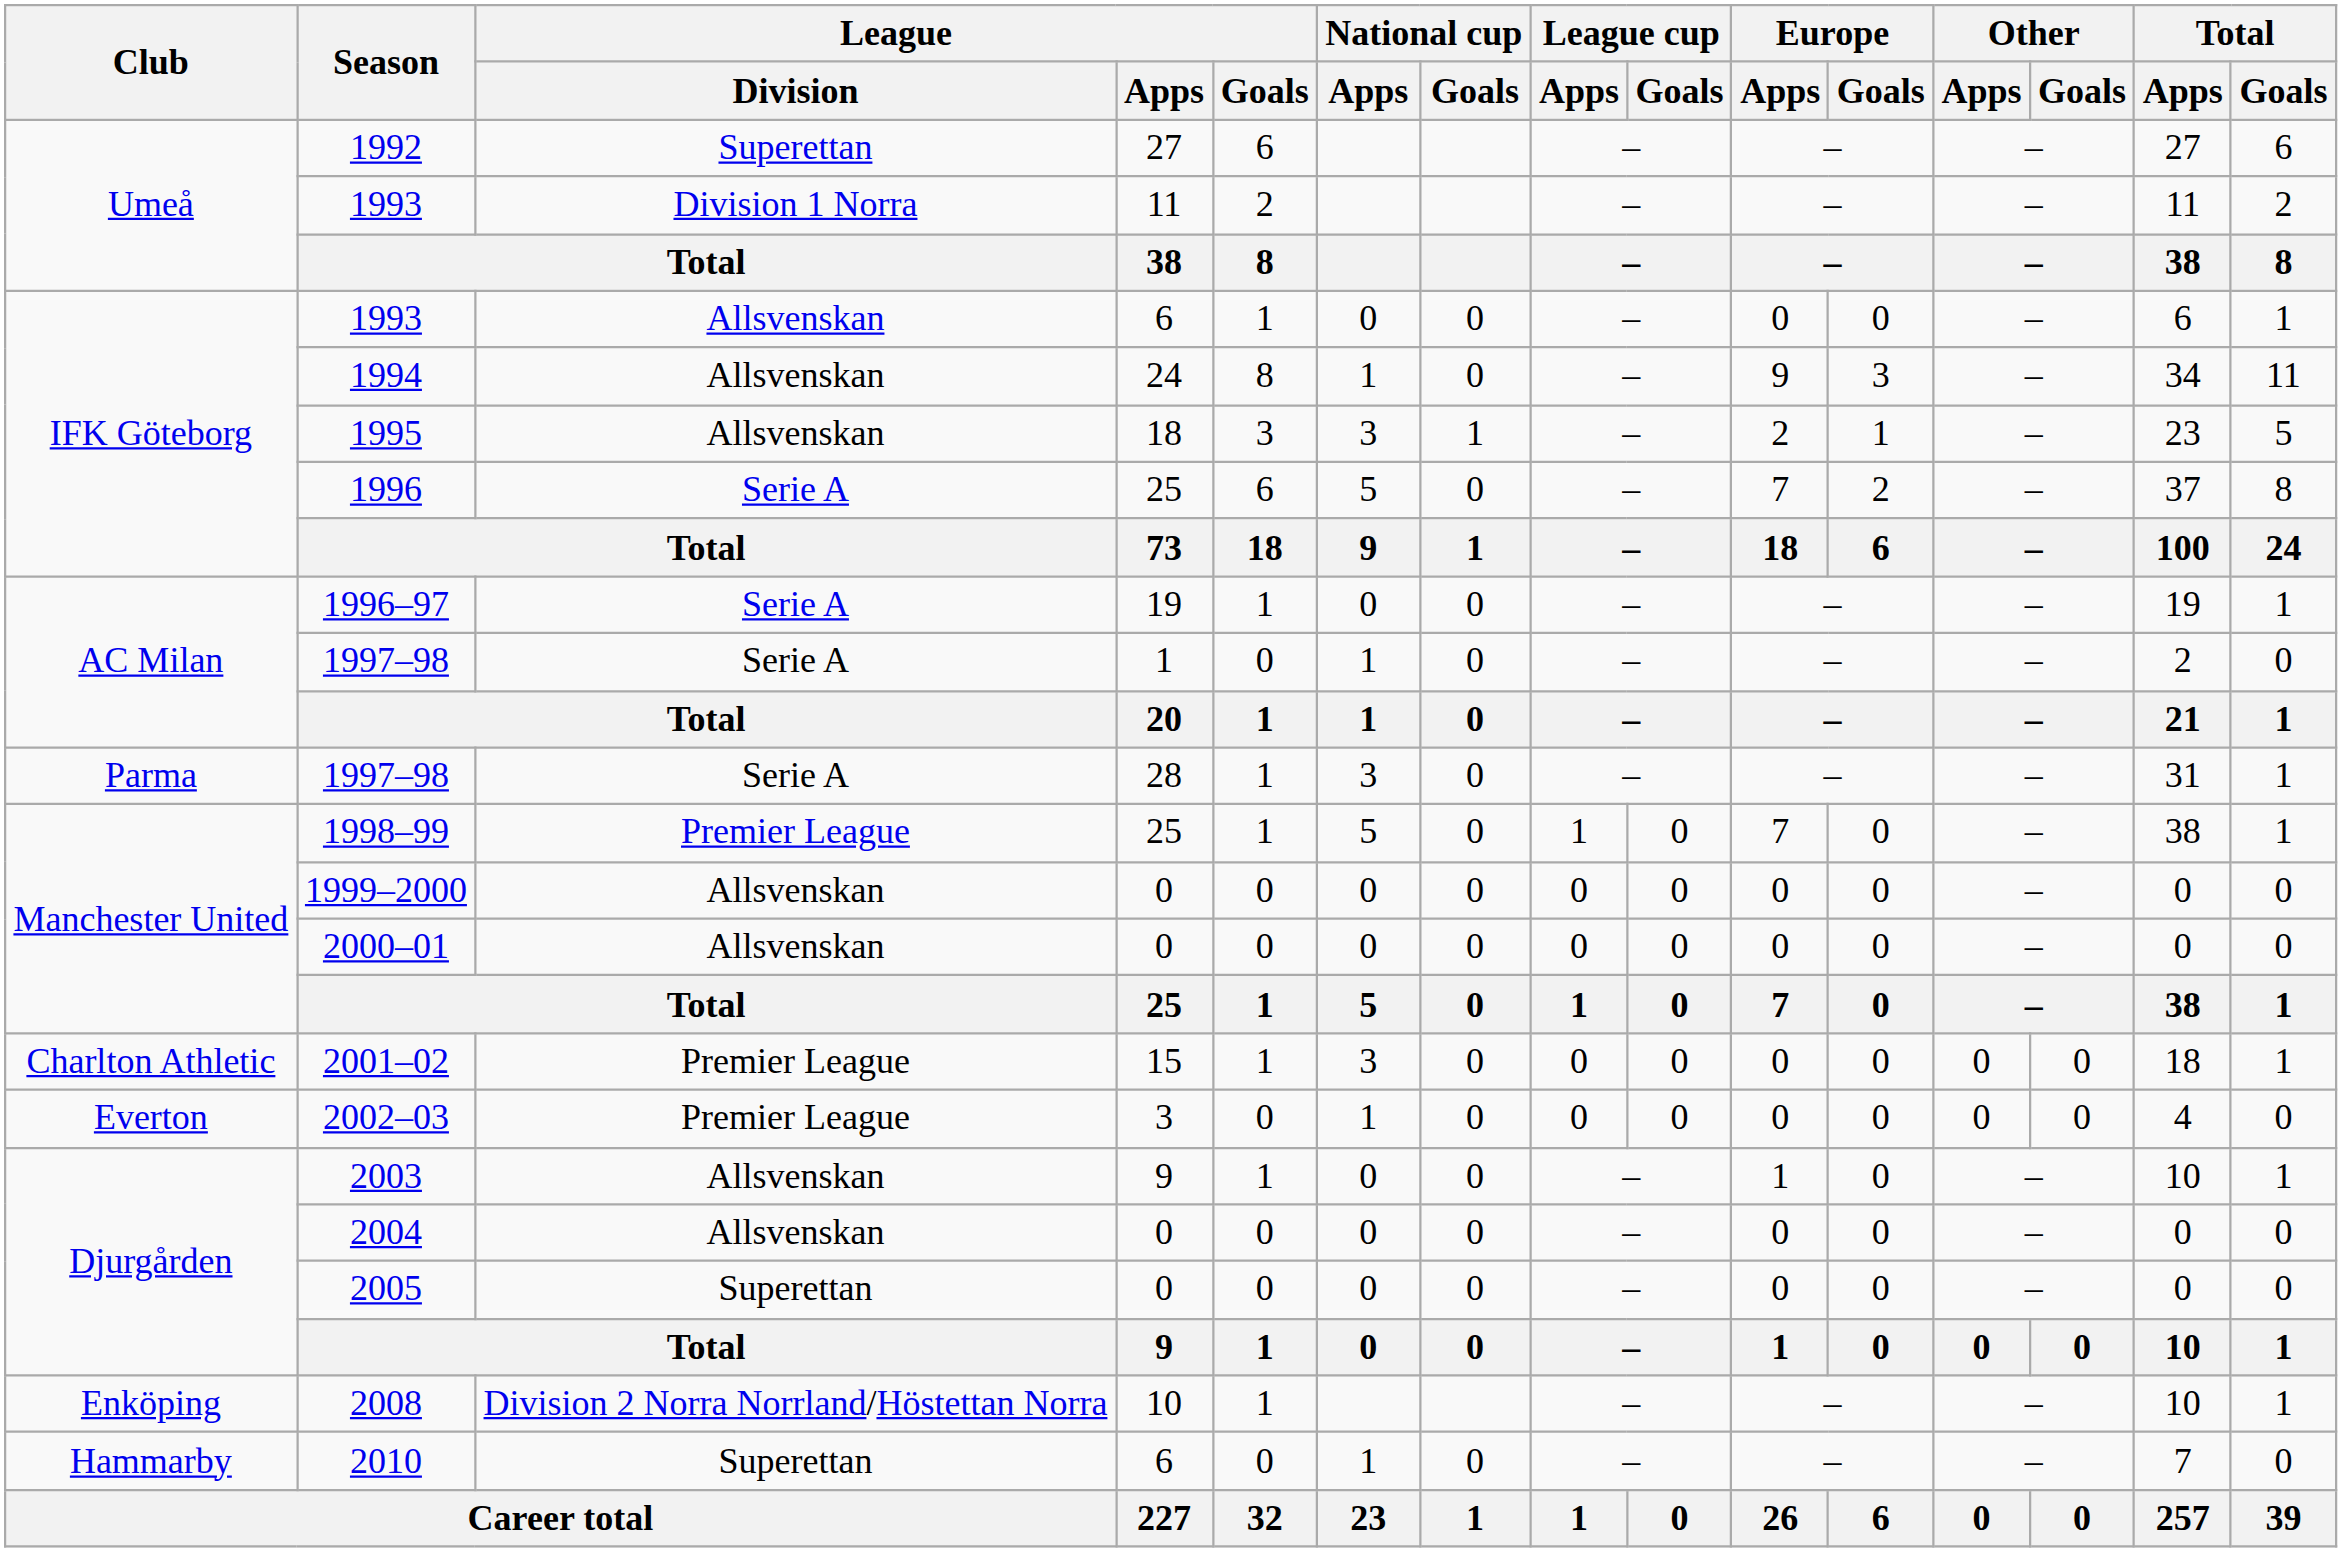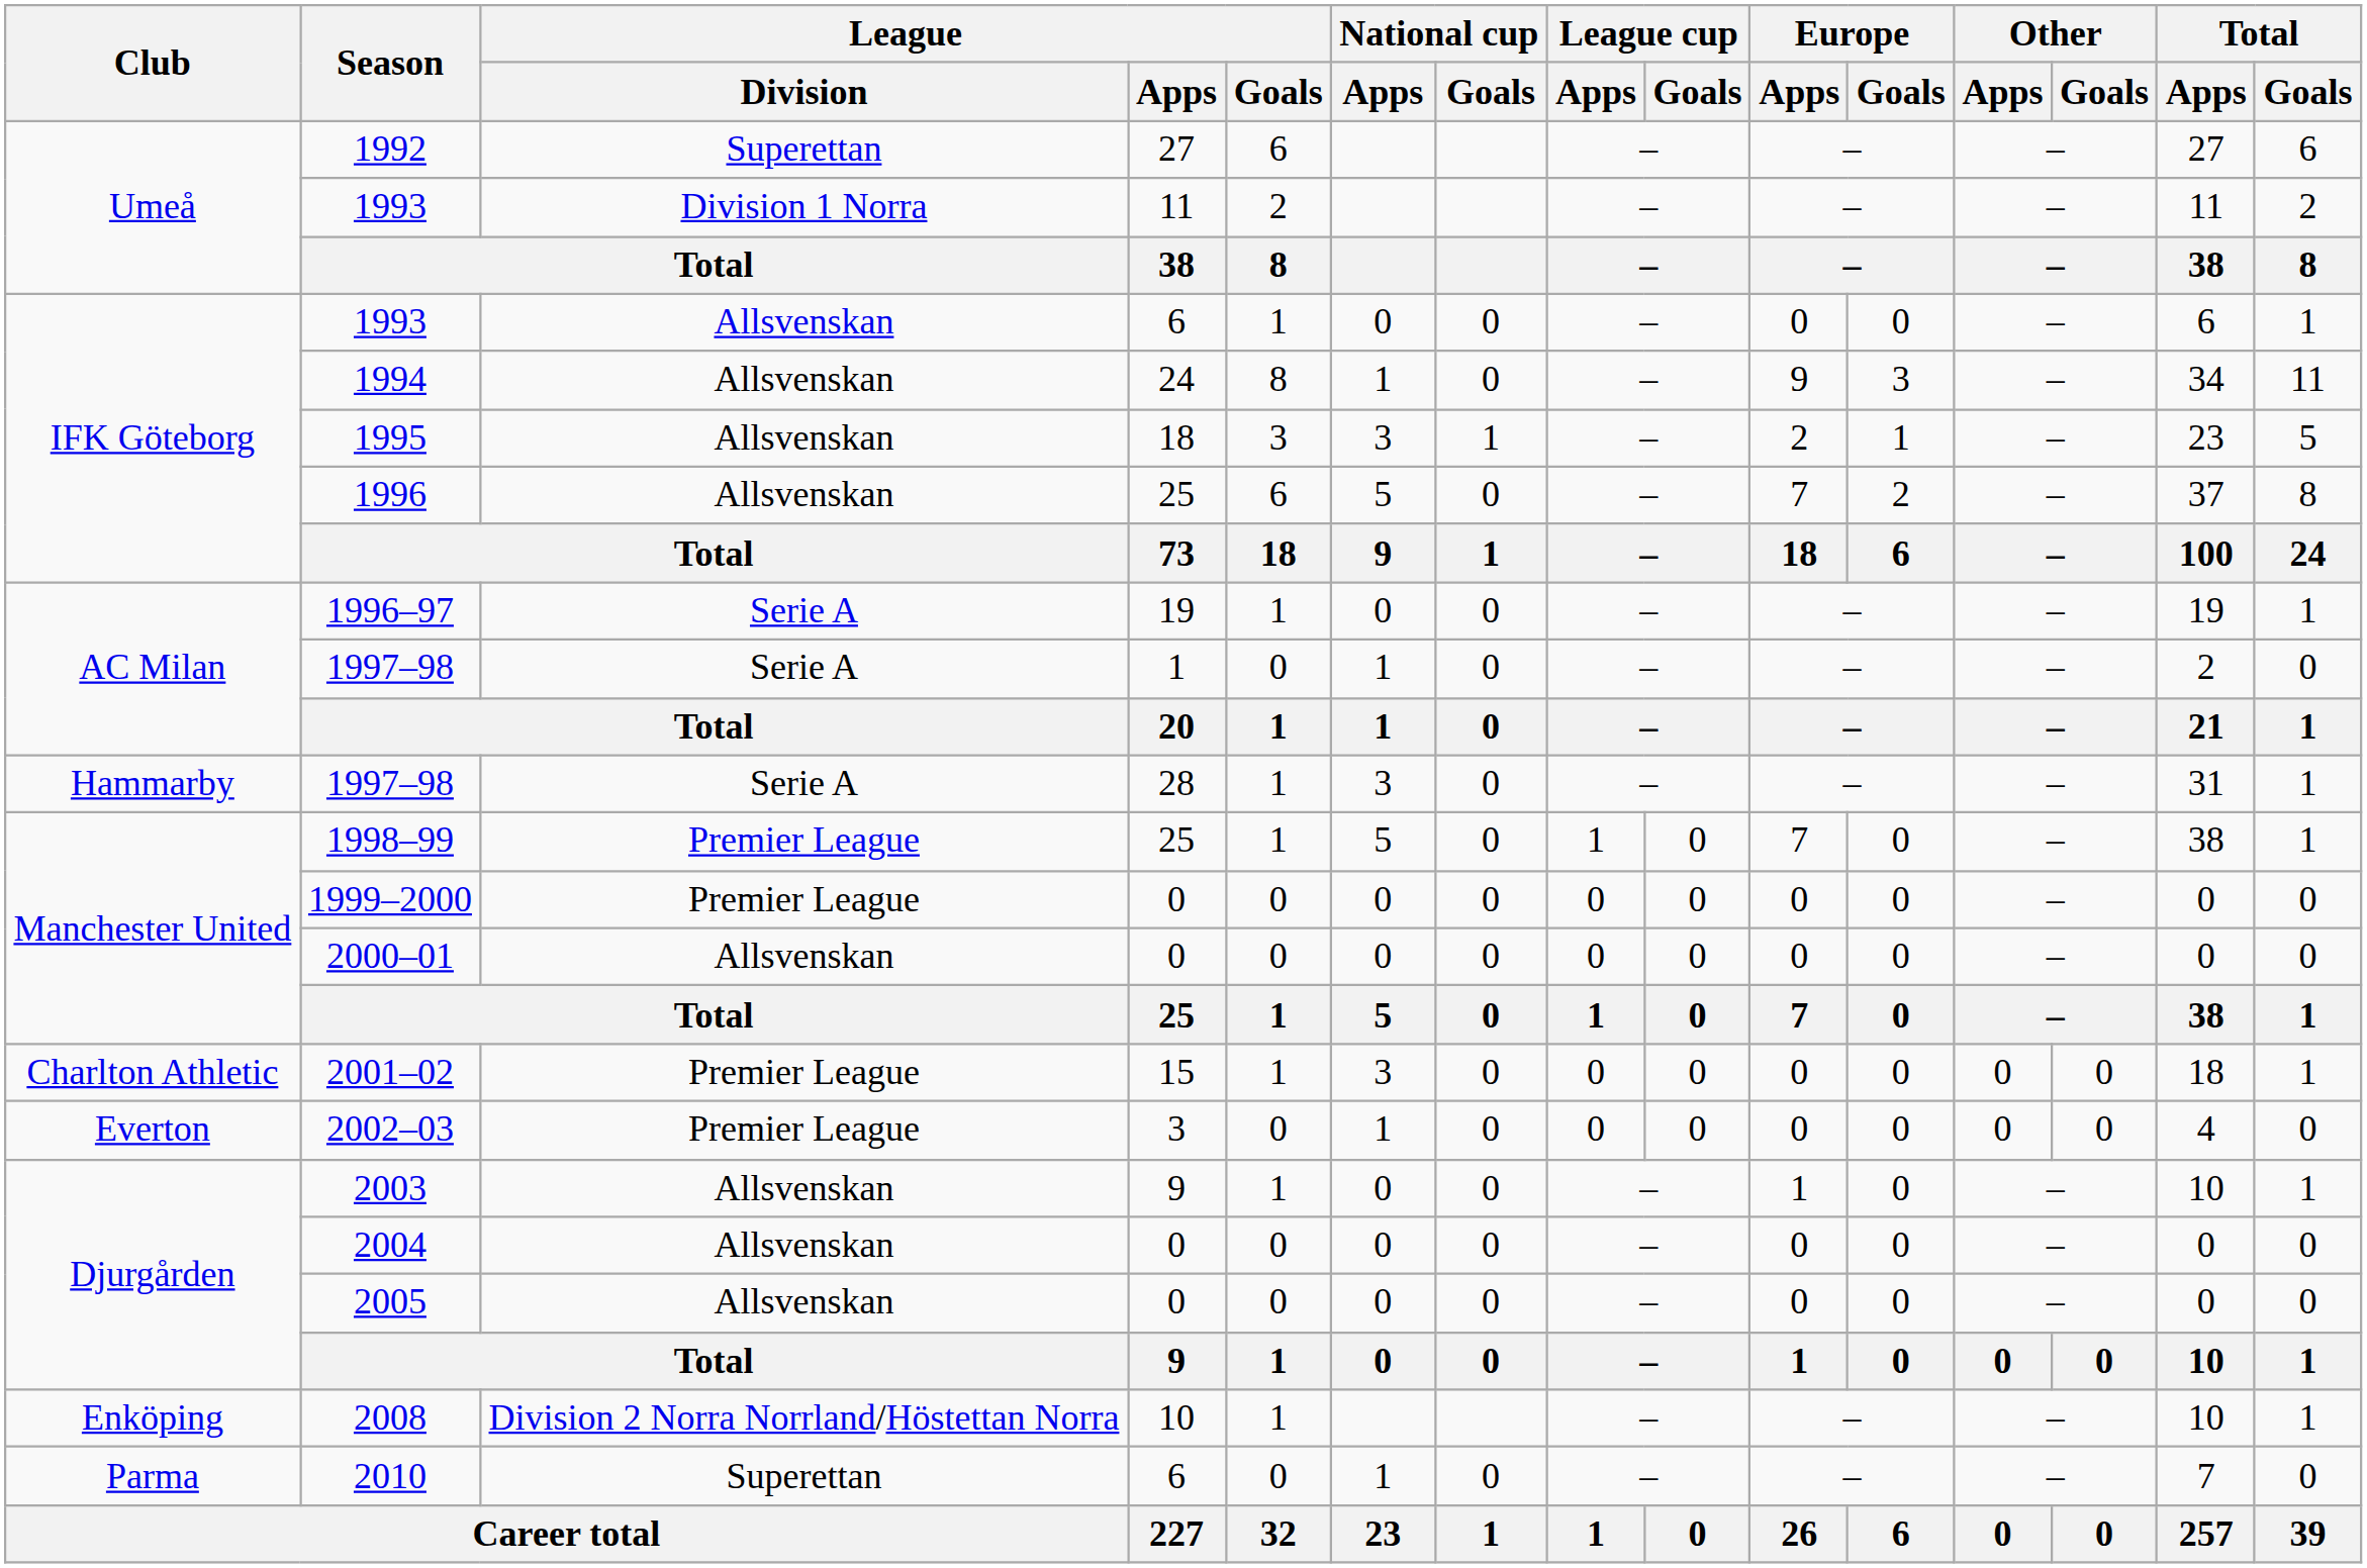1996 | League / Division: Serie A -> Allsvenskan
1997–98 / 28 | Club: Parma -> Hammarby
1999–2000 | League / Division: Allsvenskan -> Premier League
2005 | League / Division: Superettan -> Allsvenskan
2010 | Club: Hammarby -> Parma
